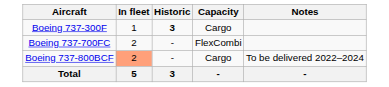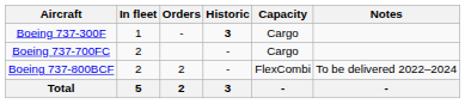+ column: Orders | - | 2 | 2
Boeing 737-700FC | Capacity: FlexCombi -> Cargo
Boeing 737-800BCF | In fleet: lightsalmon background -> no background
Boeing 737-800BCF | Capacity: Cargo -> FlexCombi
